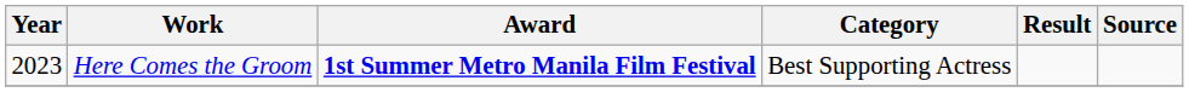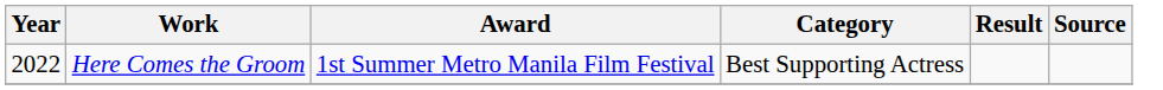Here Comes the Groom | Year: 2023 -> 2022
Here Comes the Groom | Award: bold -> normal
